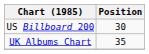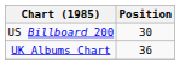UK Albums Chart | Position: 35 -> 36
